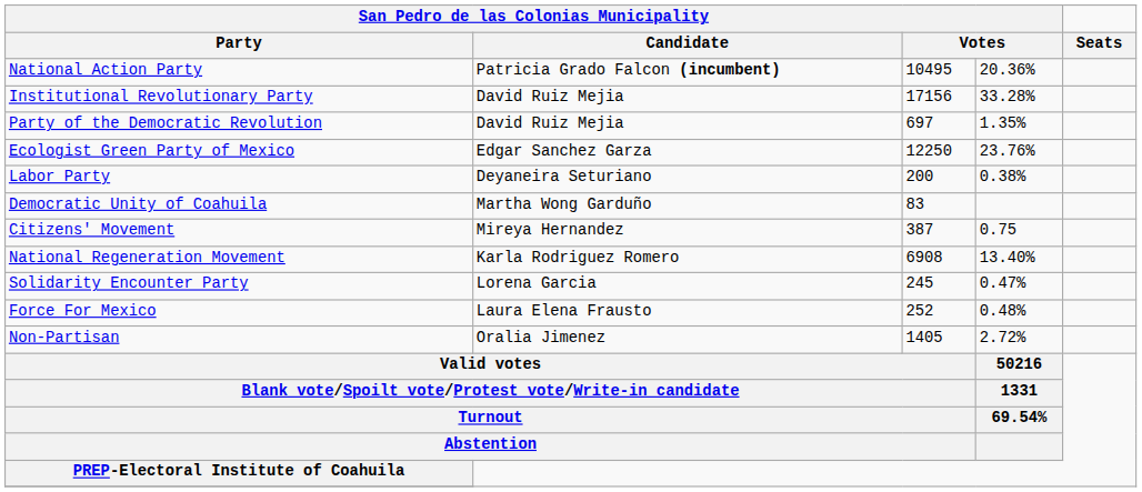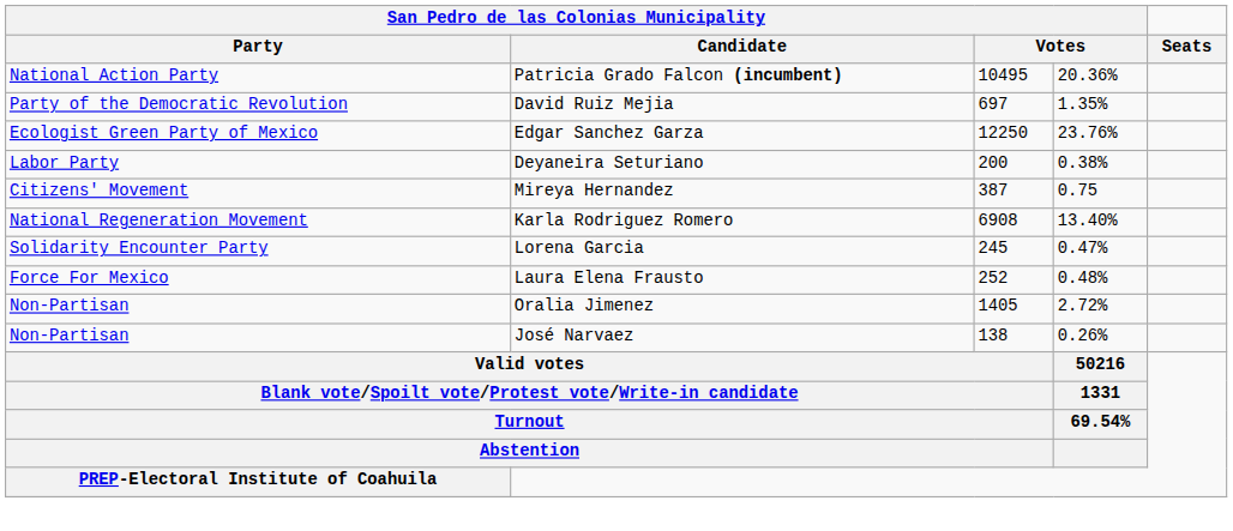- row: Institutional Revolutionary Party | David Ruiz Mejia | 17156 | 33.28%
- row: Democratic Unity of Coahuila | Martha Wong Garduño | 83
+ row: Non-Partisan | José Narvaez | 138 | 0.26%
